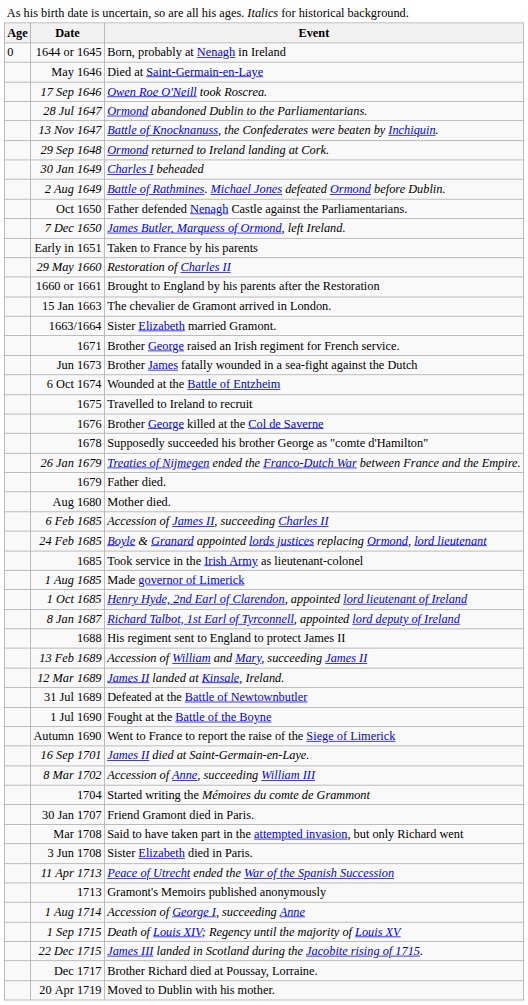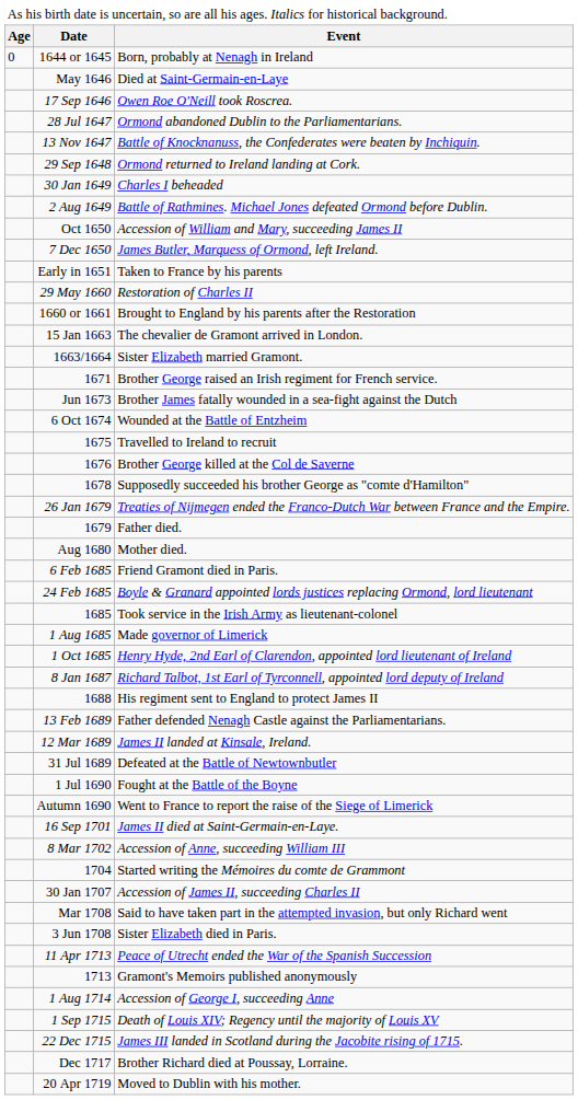Oct 1650 | column 3: Father defended Nenagh Castle against the Parliamentarians. -> Accession of William and Mary, succeeding James II
6 Feb 1685 | column 3: Accession of James II, succeeding Charles II -> Friend Gramont died in Paris.
13 Feb 1689 | column 3: Accession of William and Mary, succeeding James II -> Father defended Nenagh Castle against the Parliamentarians.
30 Jan 1707 | column 3: Friend Gramont died in Paris. -> Accession of James II, succeeding Charles II
